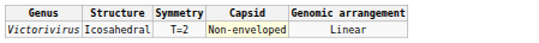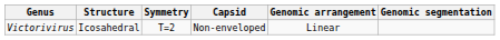+ column: Genomic segmentation
Victorivirus | Capsid: lightyellow background -> no background
